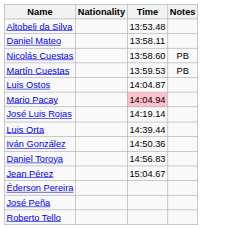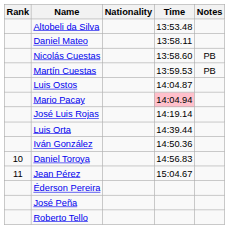+ column: Rank | 10 | 11
